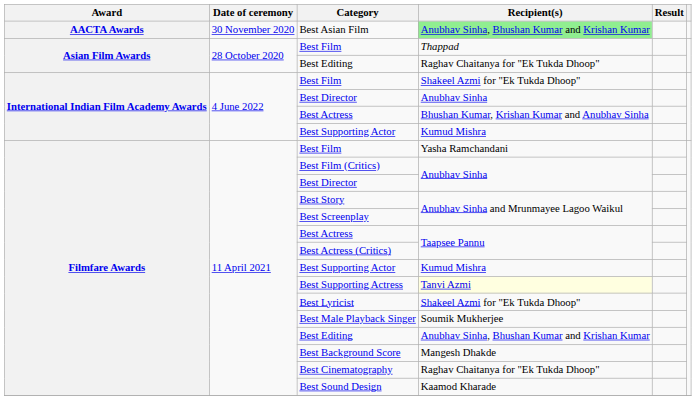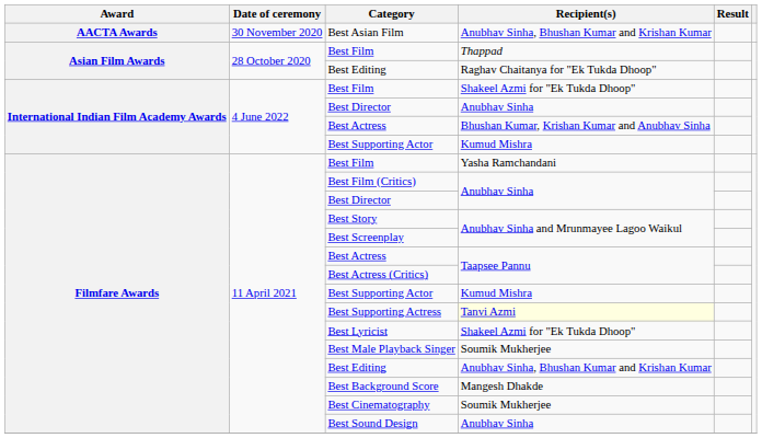Best Asian Film | Recipient(s): lightgreen background -> no background
Best Cinematography | Recipient(s): Raghav Chaitanya for "Ek Tukda Dhoop" -> Soumik Mukherjee
Best Sound Design | Recipient(s): Kaamod Kharade -> Anubhav Sinha
